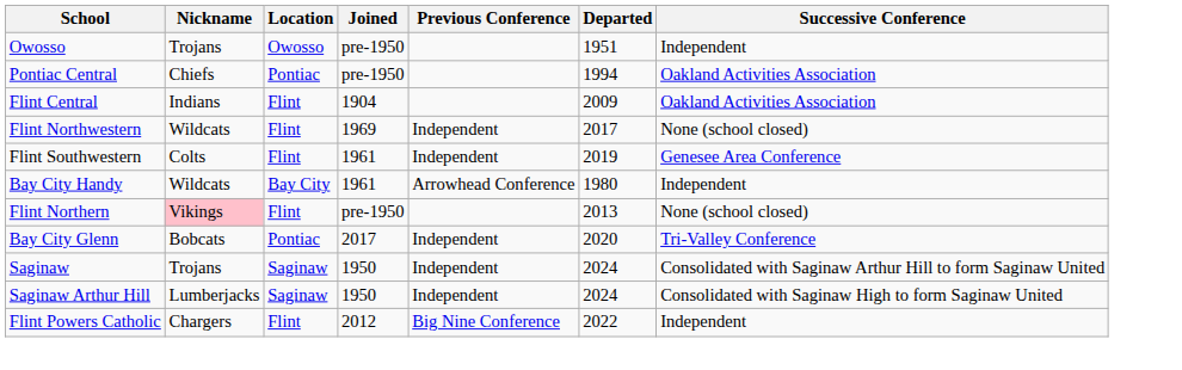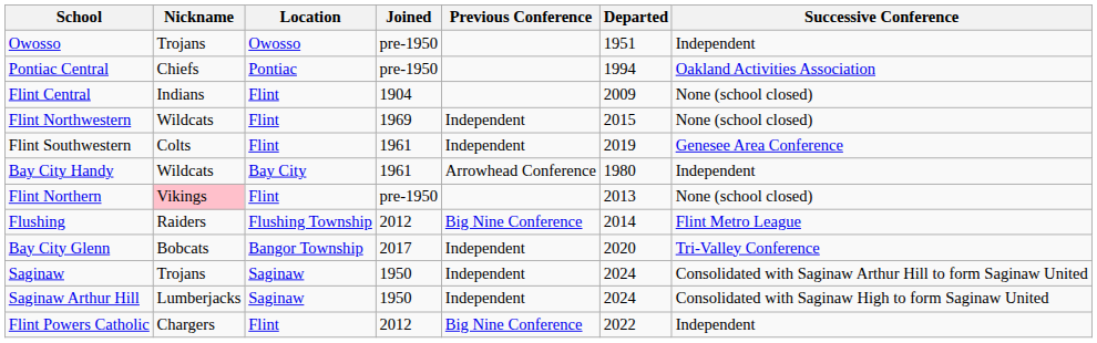Flint Central | Successive Conference: Oakland Activities Association -> None (school closed)
Flint Northwestern | Departed: 2017 -> 2015
+ row: Flushing | Raiders | Flushing Township | 2012 | Big Nine Conference | 2014 | Flint Metro League
Bay City Glenn | Location: Pontiac -> Bangor Township
